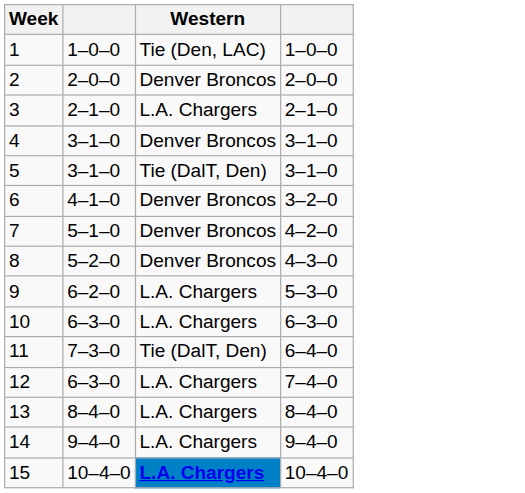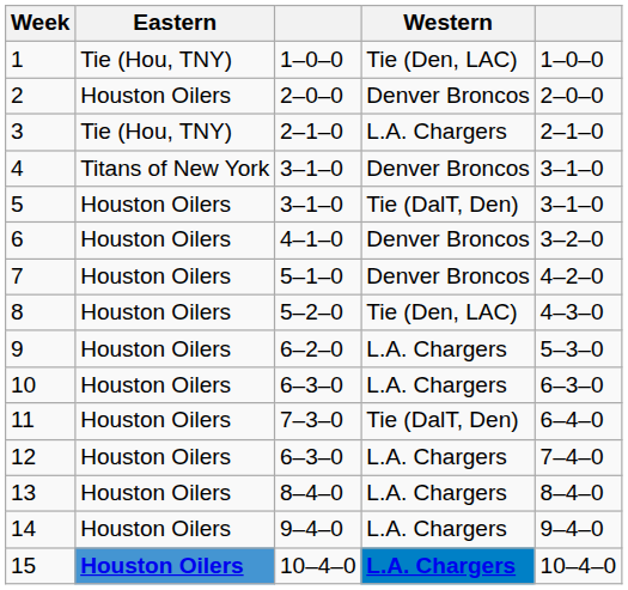+ column: Eastern | Tie (Hou, TNY) | Houston Oilers | Tie (Hou, TNY) | Titans of New York | Houston Oilers | Houston Oilers | Houston Oilers | Houston Oilers | Houston Oilers | Houston Oilers | Houston Oilers | Houston Oilers | Houston Oilers | Houston Oilers | Houston Oilers
8 | Western: Denver Broncos -> Tie (Den, LAC)
